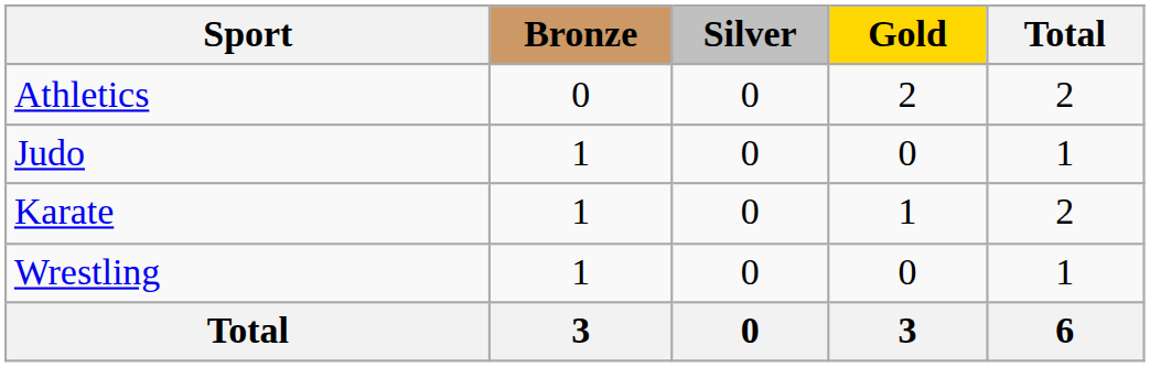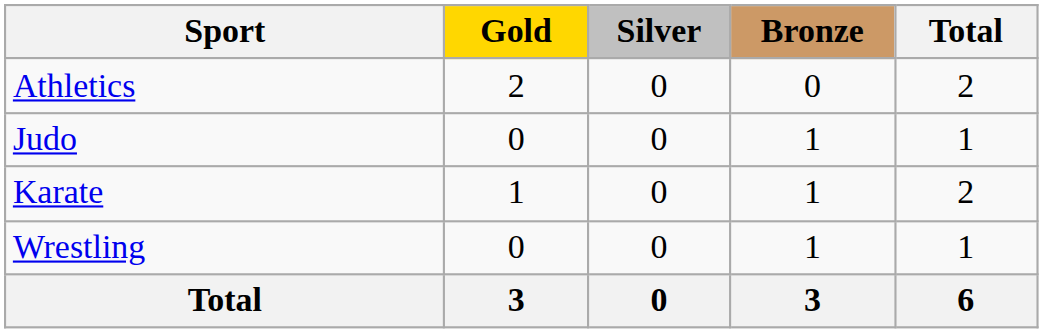columns swapped: Gold <-> Bronze
